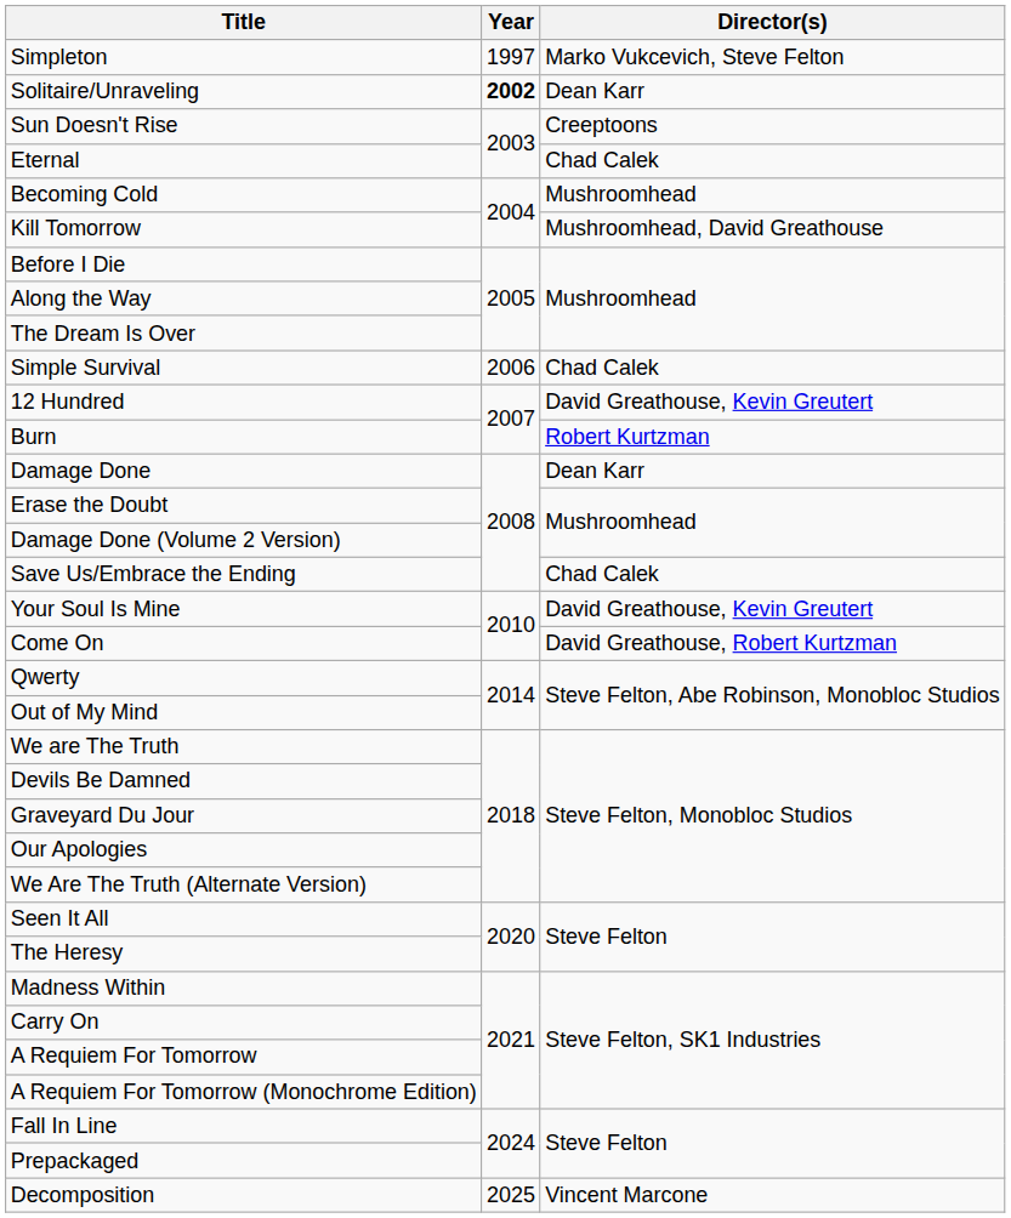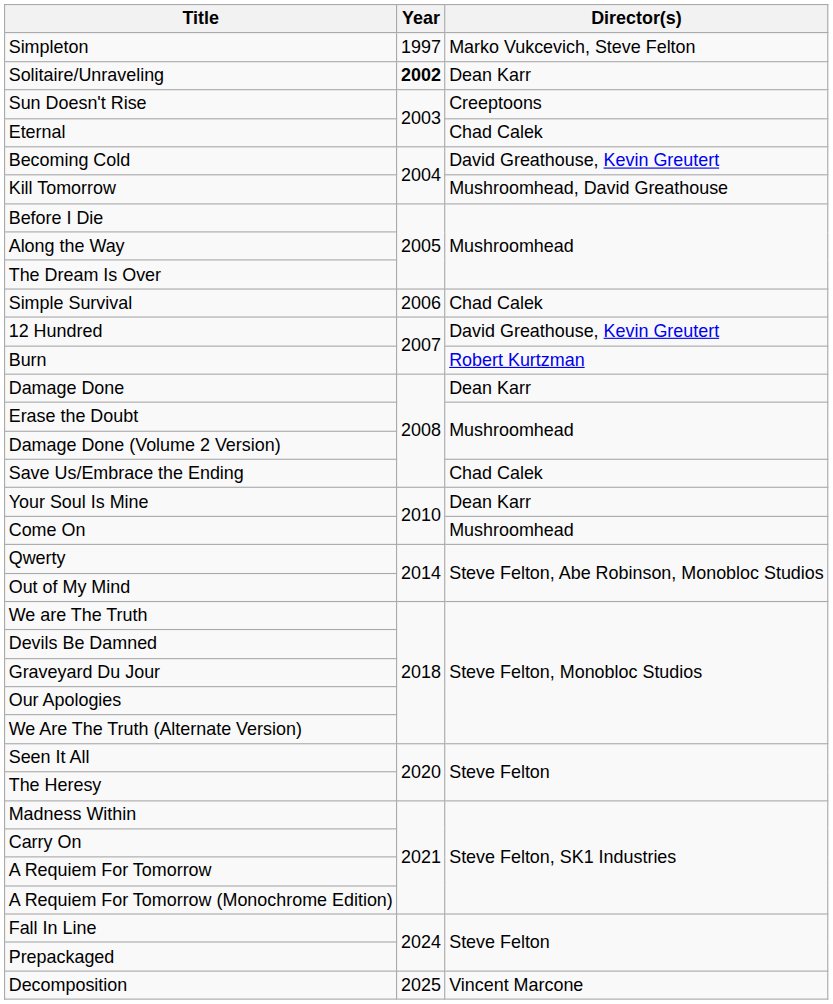Becoming Cold | Director(s): Mushroomhead -> David Greathouse, Kevin Greutert
Your Soul Is Mine | Director(s): David Greathouse, Kevin Greutert -> Dean Karr
Come On | Director(s): David Greathouse, Robert Kurtzman -> Mushroomhead
